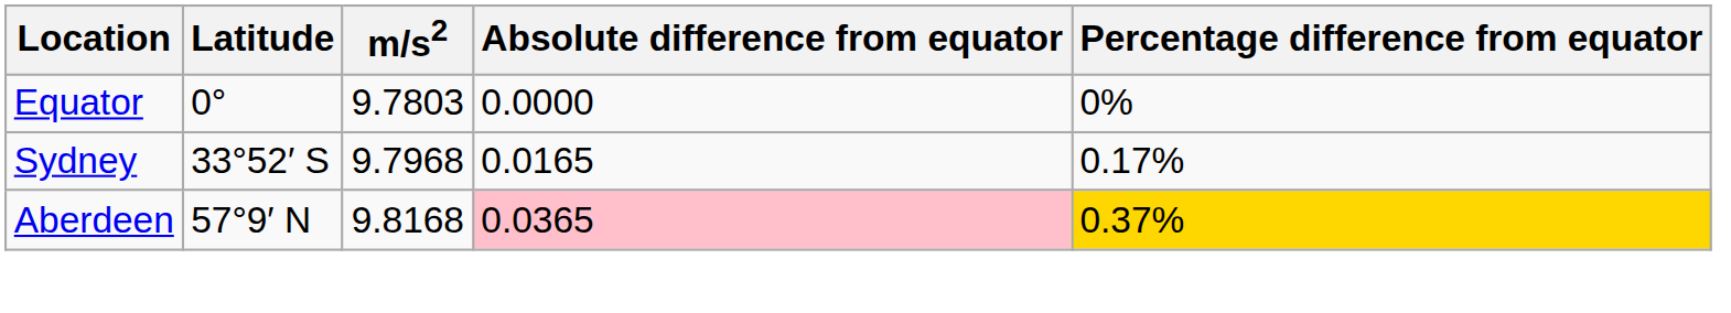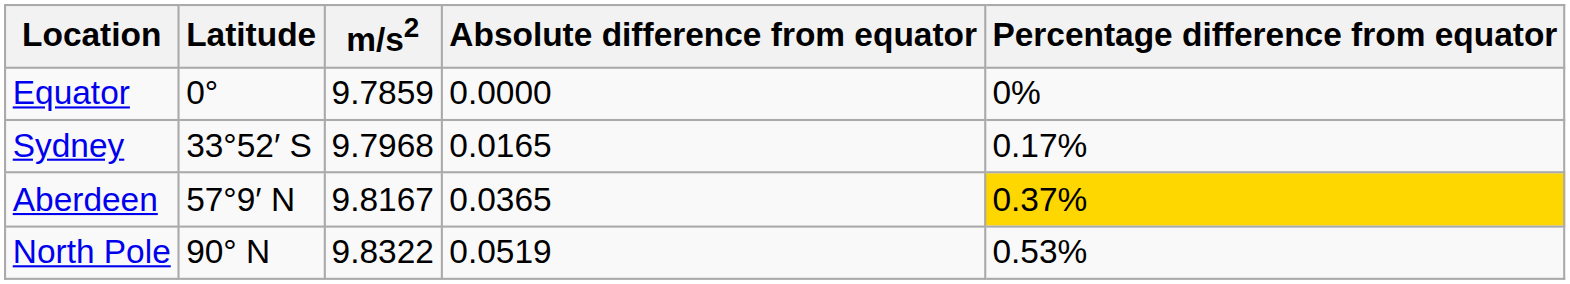Equator | m/s2: 9.7803 -> 9.7859
Aberdeen | m/s2: 9.8168 -> 9.8167
Aberdeen | Absolute difference from equator: pink background -> no background
+ row: North Pole | 90° N | 9.8322 | 0.0519 | 0.53%
